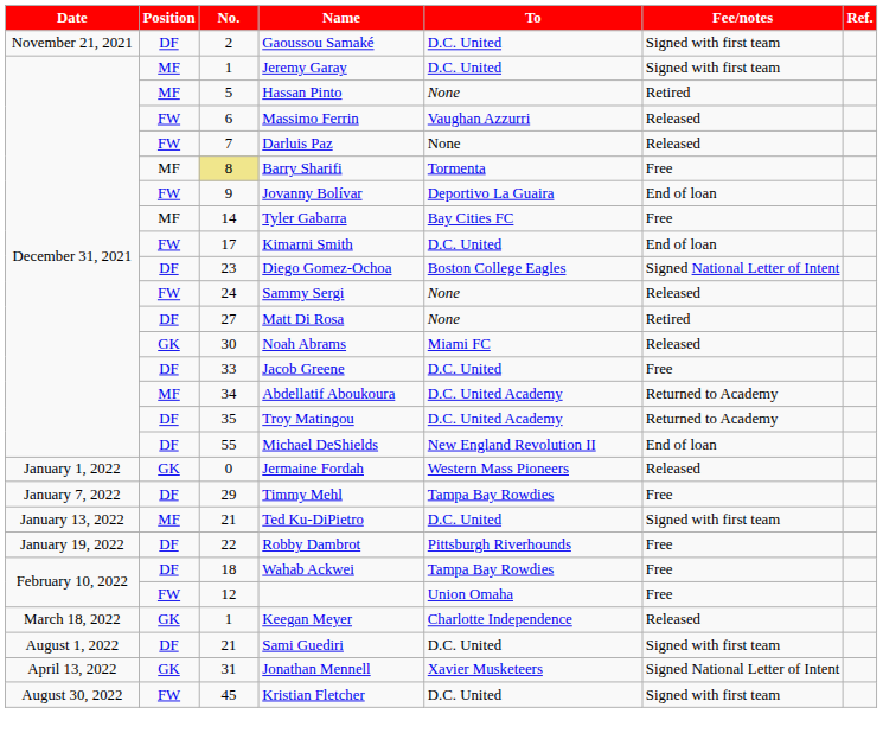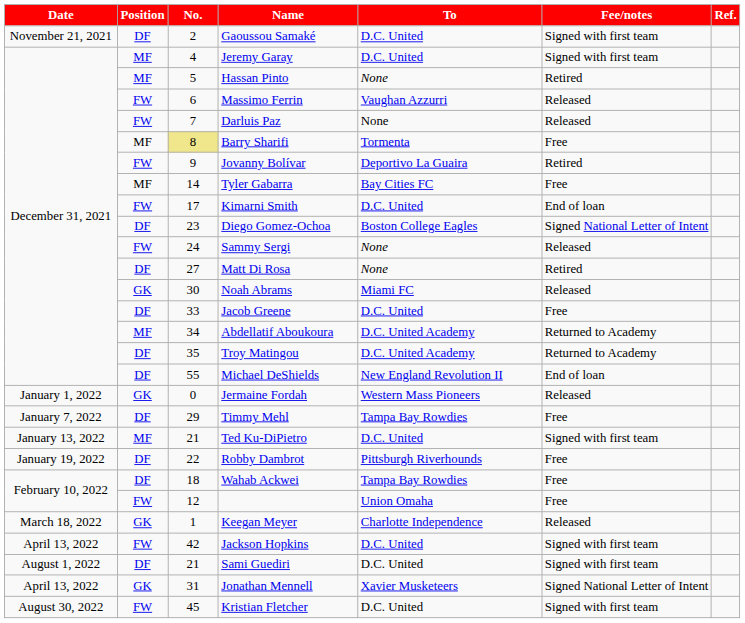Jeremy Garay | No.: 1 -> 4
Jovanny Bolívar | Fee/notes: End of loan -> Retired
+ row: April 13, 2022 | FW | 42 | Jackson Hopkins | D.C. United | Signed with first team
